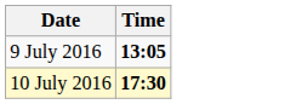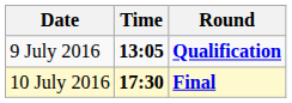+ column: Round | Qualification | Final
